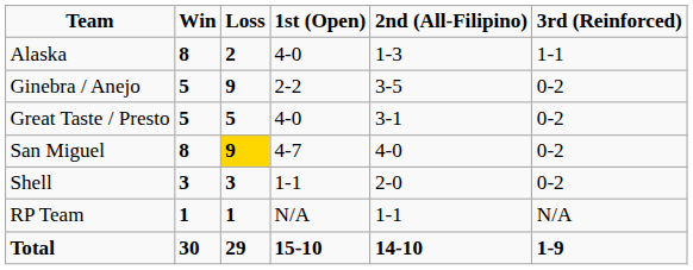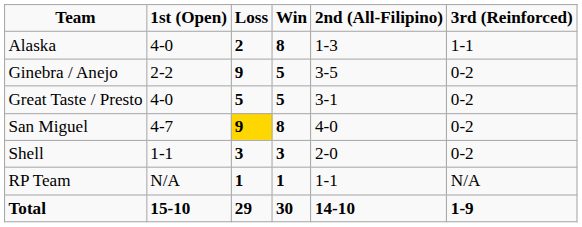columns swapped: Win <-> 1st (Open)
